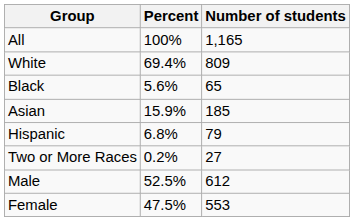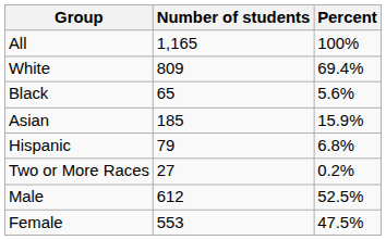columns swapped: Number of students <-> Percent
